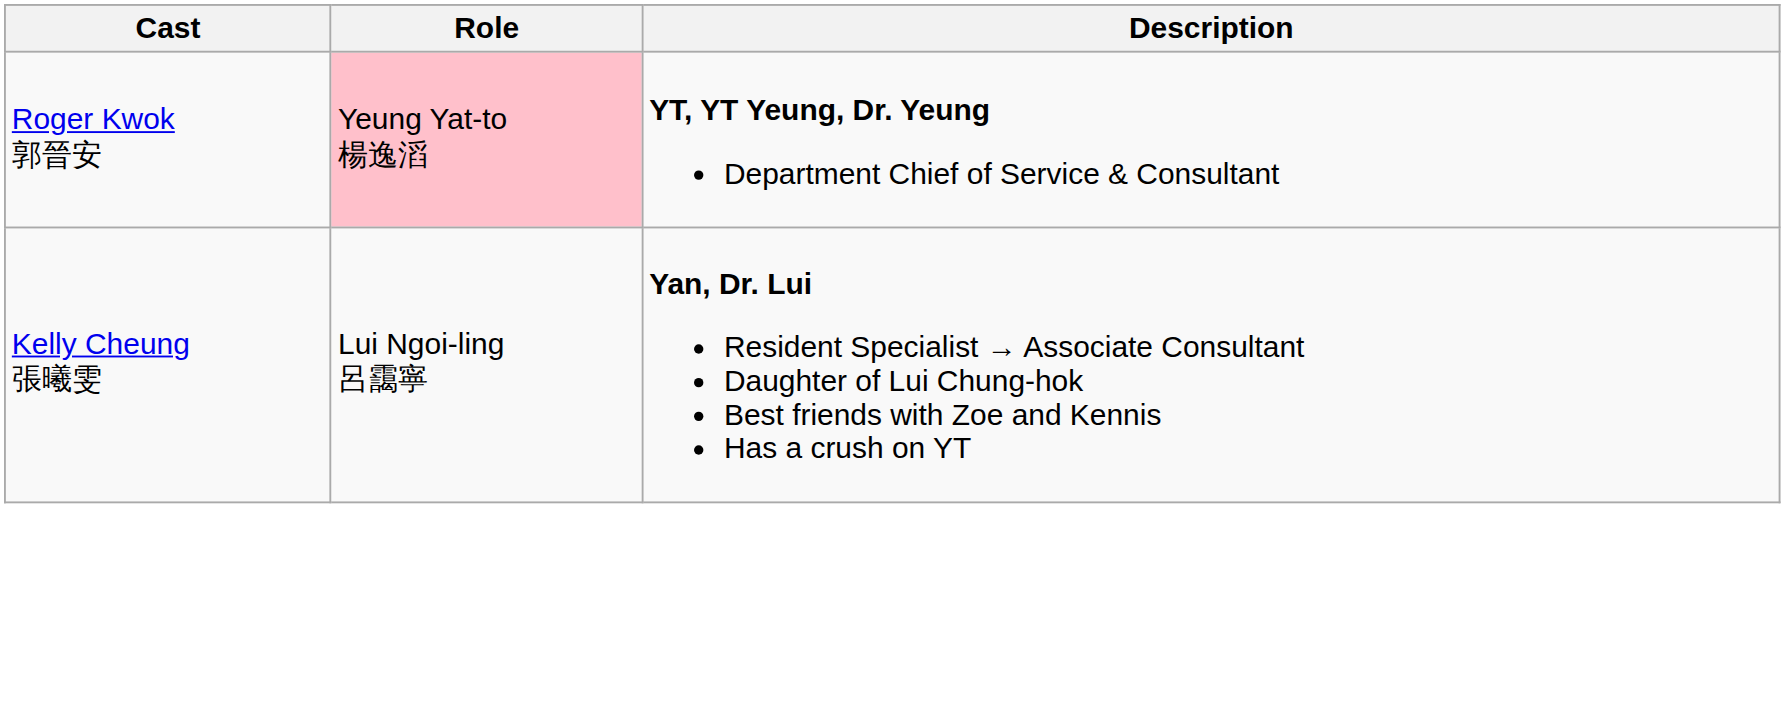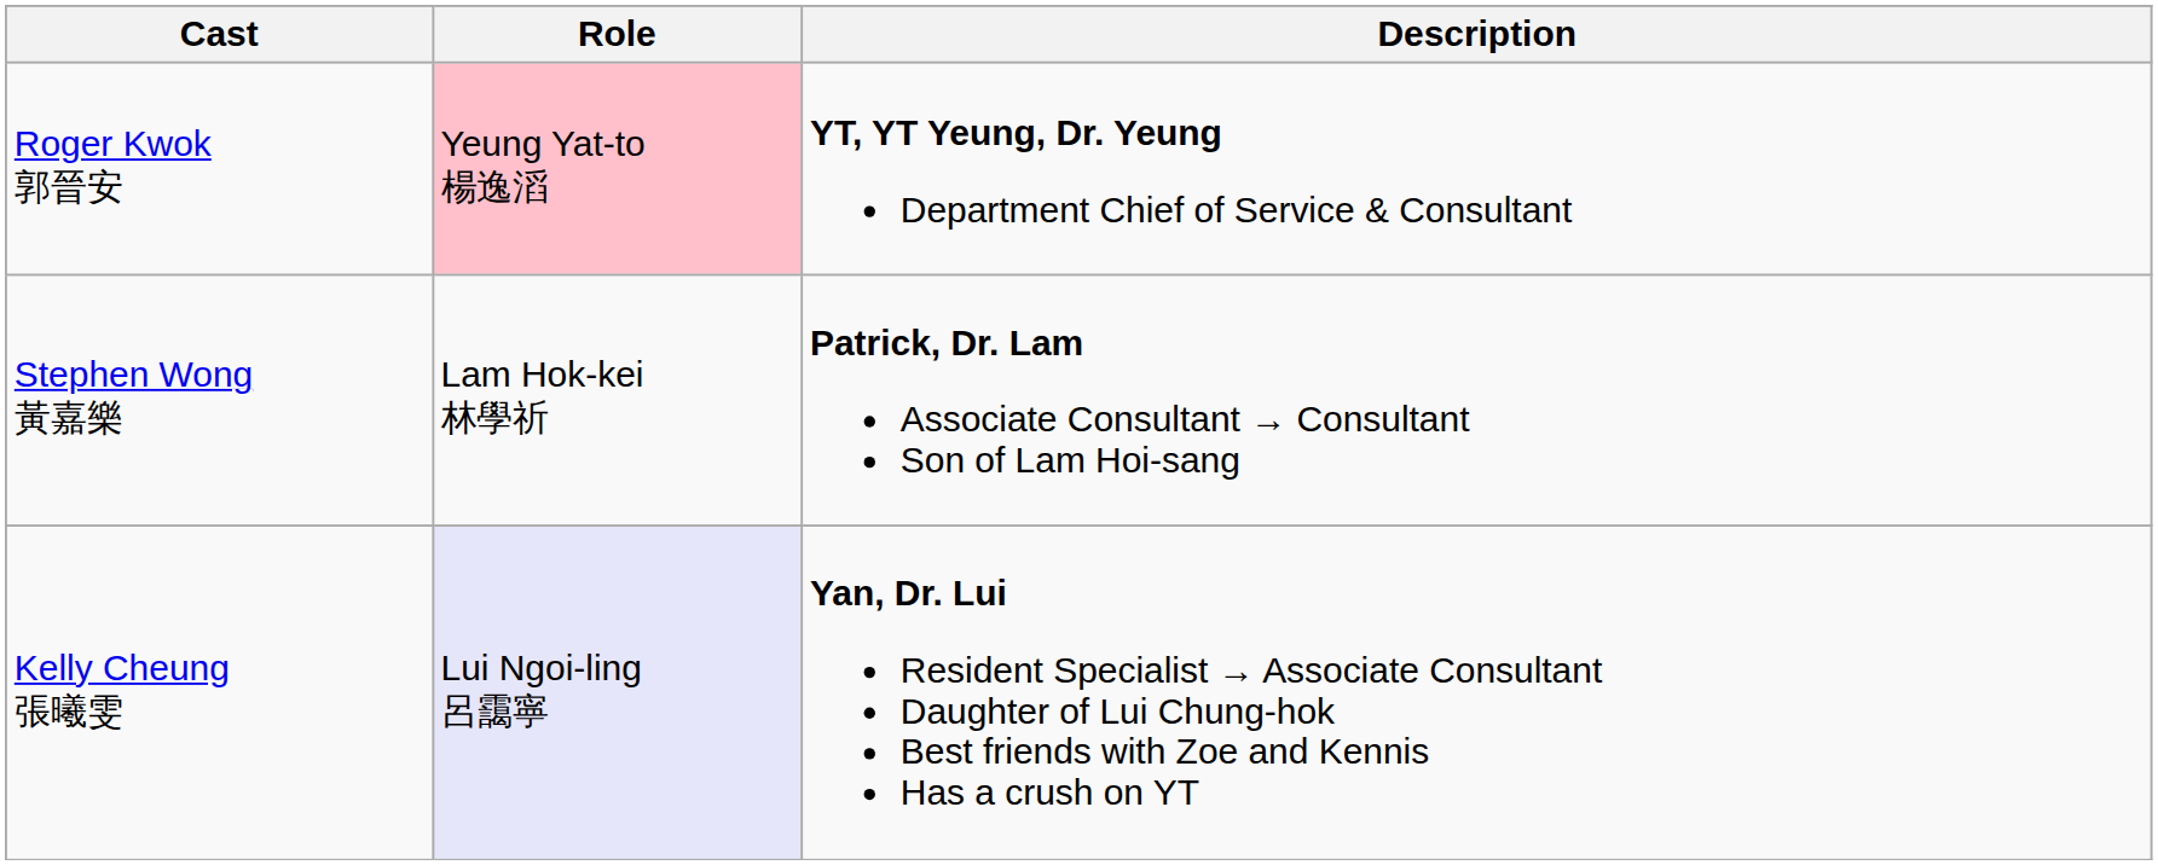+ row: Stephen Wong 黃嘉樂 | Lam Hok-kei 林學祈 | Patrick, Dr. Lam Associate Consultant → Consultant Son of Lam Hoi-sang
Kelly Cheung 張曦雯 | Role: no background -> lavender background
